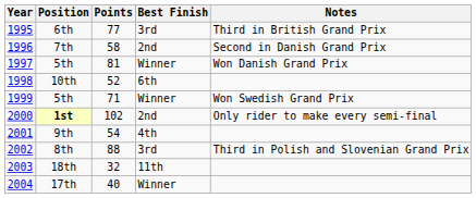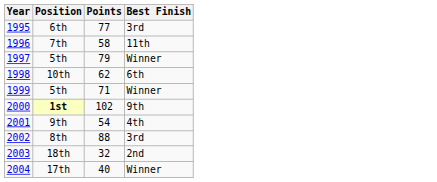- column: Notes | Third in British Grand Prix | Second in Danish Grand Prix | Won Danish Grand Prix | Won Swedish Grand Prix | Only rider to make every semi-final | Third in Polish and Slovenian Grand Prix
7th | Best Finish: 2nd -> 11th
1997 / 5th | Points: 81 -> 79
10th | Points: 52 -> 62
1st | Best Finish: 2nd -> 9th
18th | Best Finish: 11th -> 2nd
